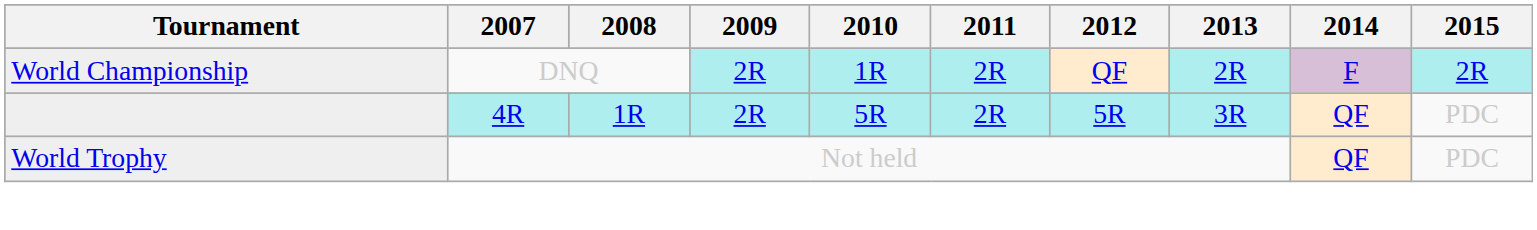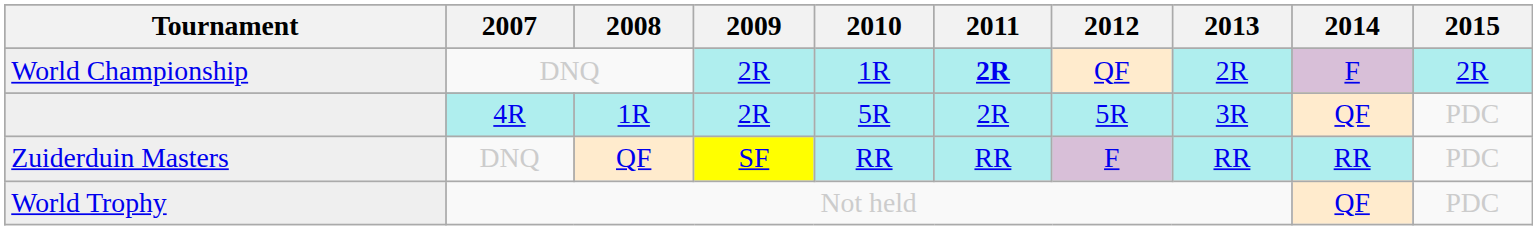World Championship | 2011: normal -> bold
+ row: Zuiderduin Masters | DNQ | QF | SF | RR | RR | F | RR | RR | PDC
